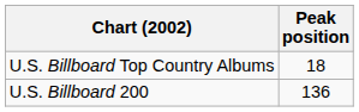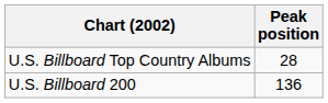U.S. Billboard Top Country Albums | Peak position: 18 -> 28
